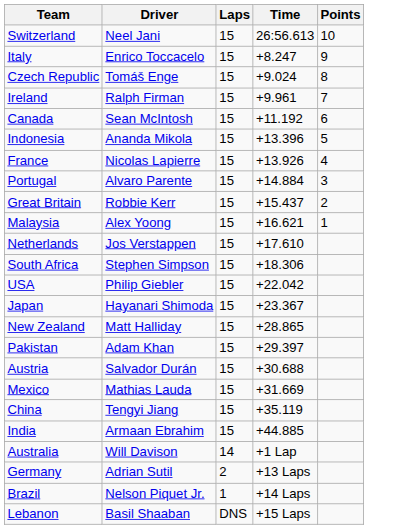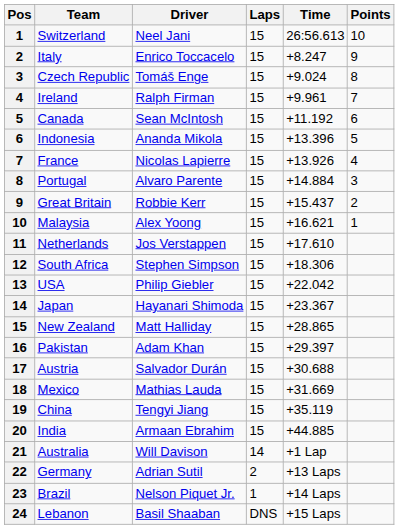+ column: Pos | 1 | 2 | 3 | 4 | 5 | 6 | 7 | 8 | 9 | 10 | 11 | 12 | 13 | 14 | 15 | 16 | 17 | 18 | 19 | 20 | 21 | 22 | 23 | 24
